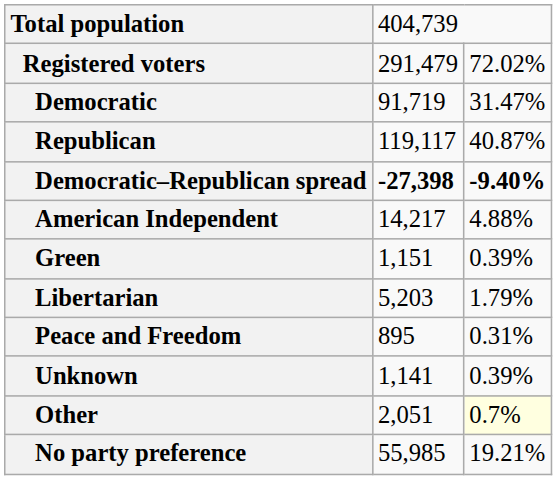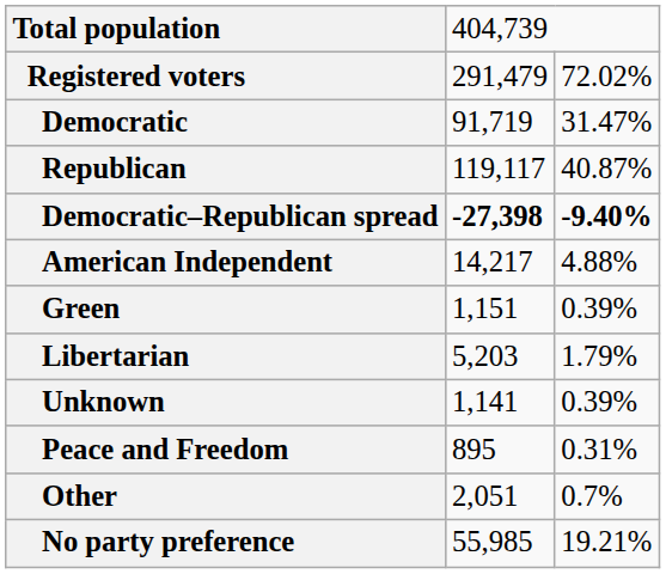rows swapped: Peace and Freedom <-> Unknown
Other | column 3: lightyellow background -> no background
